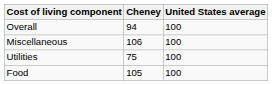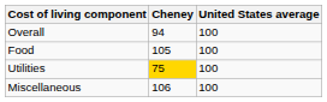rows swapped: Food <-> Miscellaneous
Utilities | Cheney: no background -> gold background
